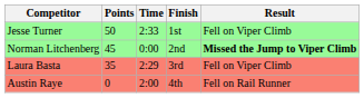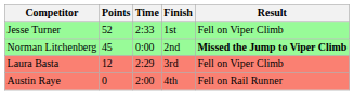Jesse Turner | Points: 50 -> 52
Laura Basta | Points: 35 -> 12
